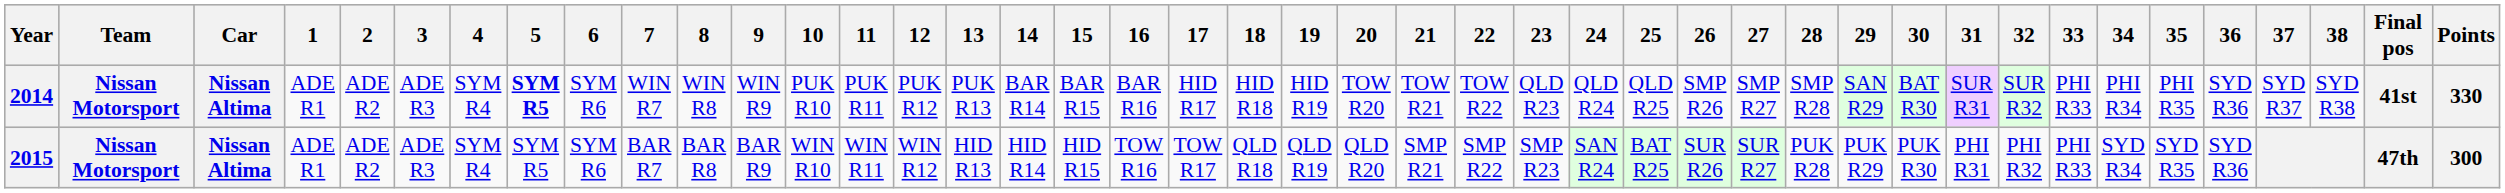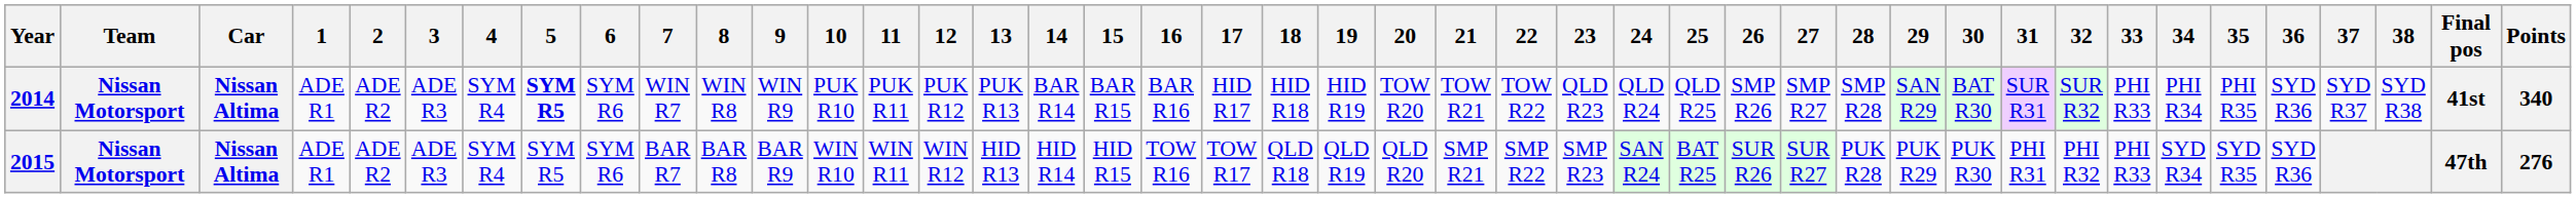2014 | Points: 330 -> 340
2015 | Points: 300 -> 276
